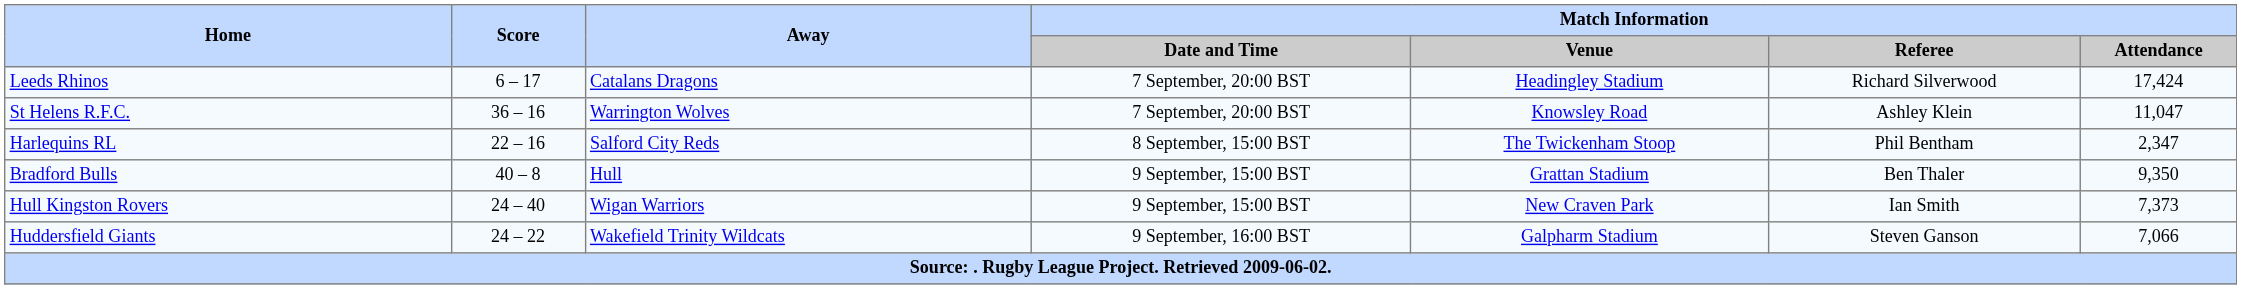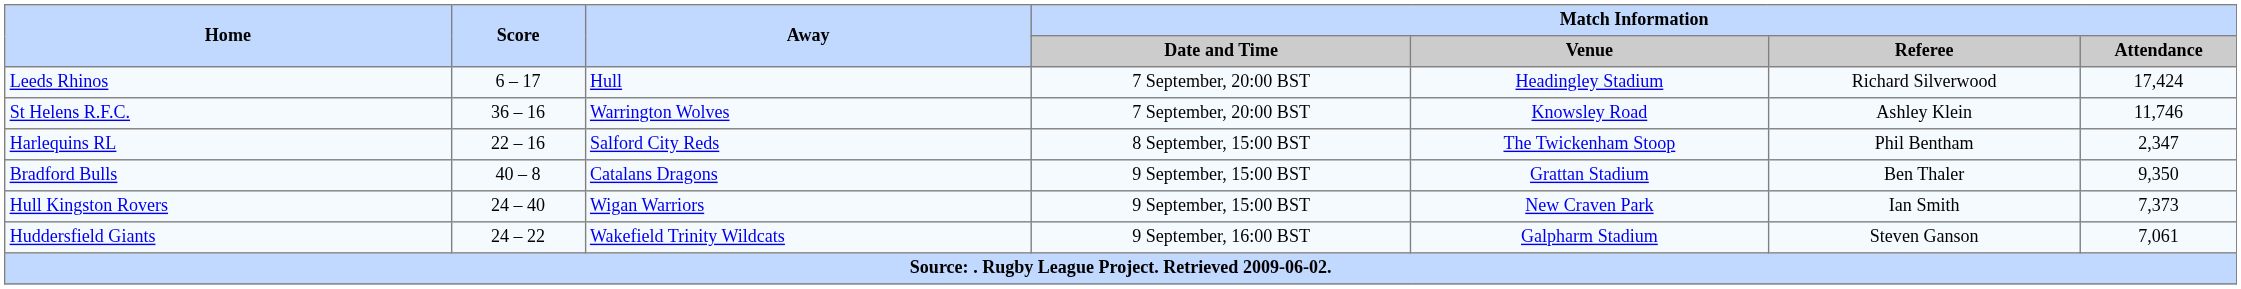Leeds Rhinos | Away: Catalans Dragons -> Hull
St Helens R.F.C. | Match Information / Attendance: 11,047 -> 11,746
Bradford Bulls | Away: Hull -> Catalans Dragons
Huddersfield Giants | Match Information / Attendance: 7,066 -> 7,061
